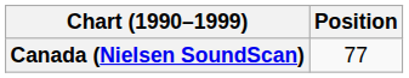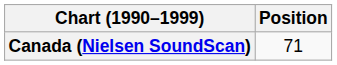Canada (Nielsen SoundScan) | Position: 77 -> 71
